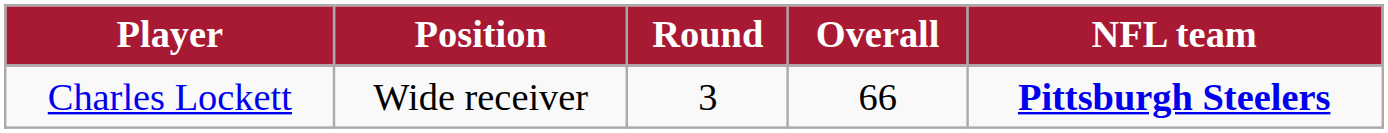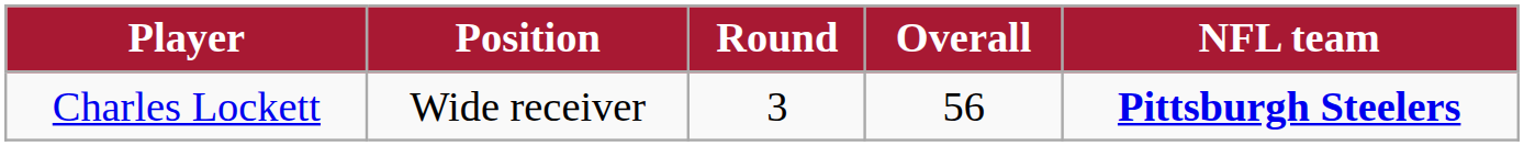Charles Lockett | Overall: 66 -> 56
